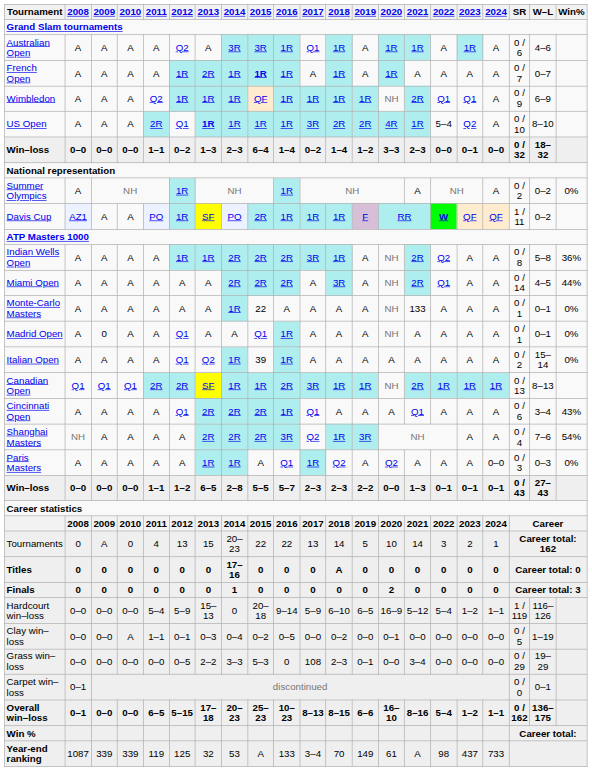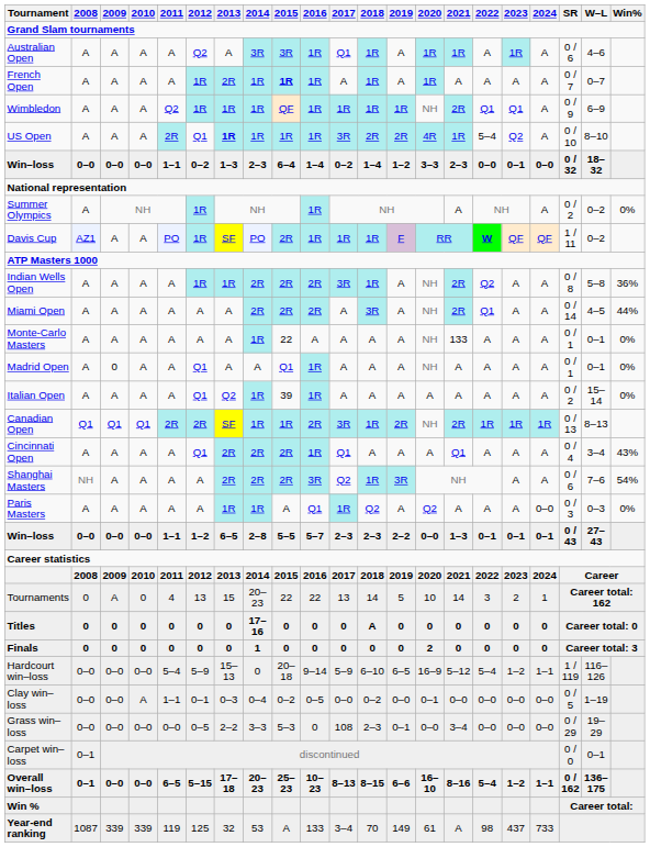Canadian Open | 2019: 1R -> 2R
Cincinnati Open | SR: 0 / 6 -> 0 / 4
Shanghai Masters | SR: 0 / 4 -> 0 / 6
